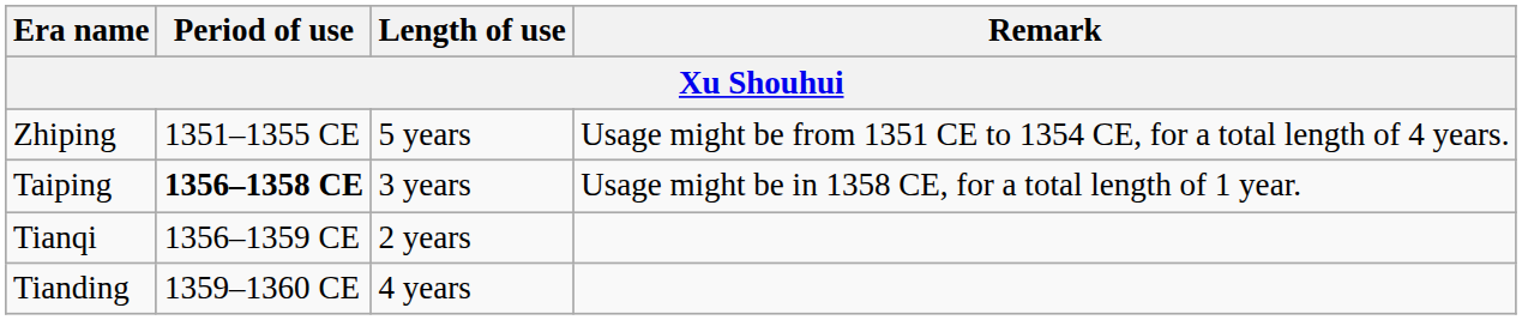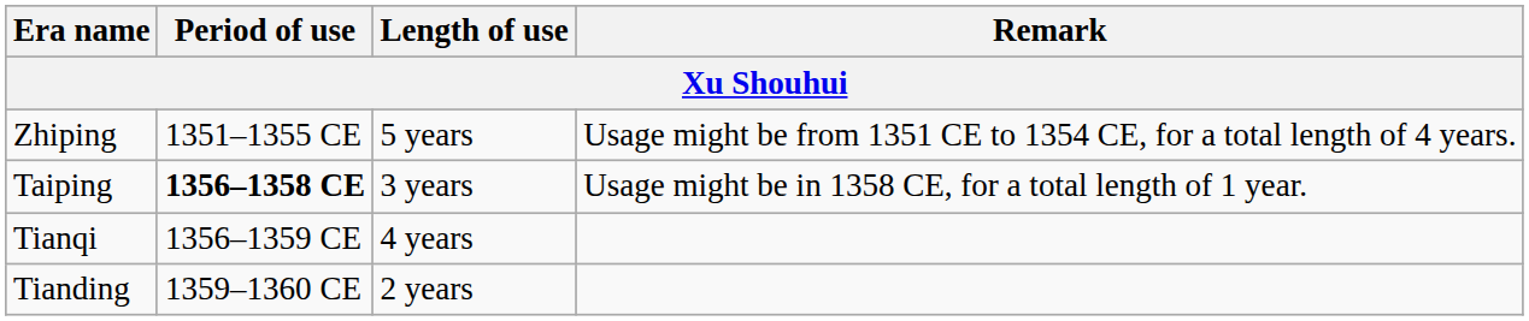Tianqi | Length of use: 2 years -> 4 years
Tianding | Length of use: 4 years -> 2 years
